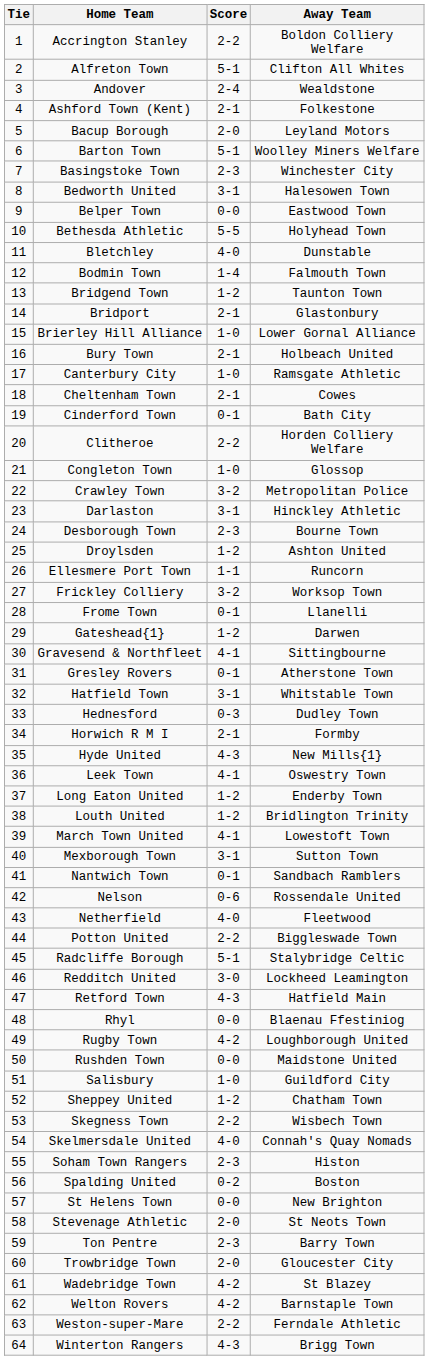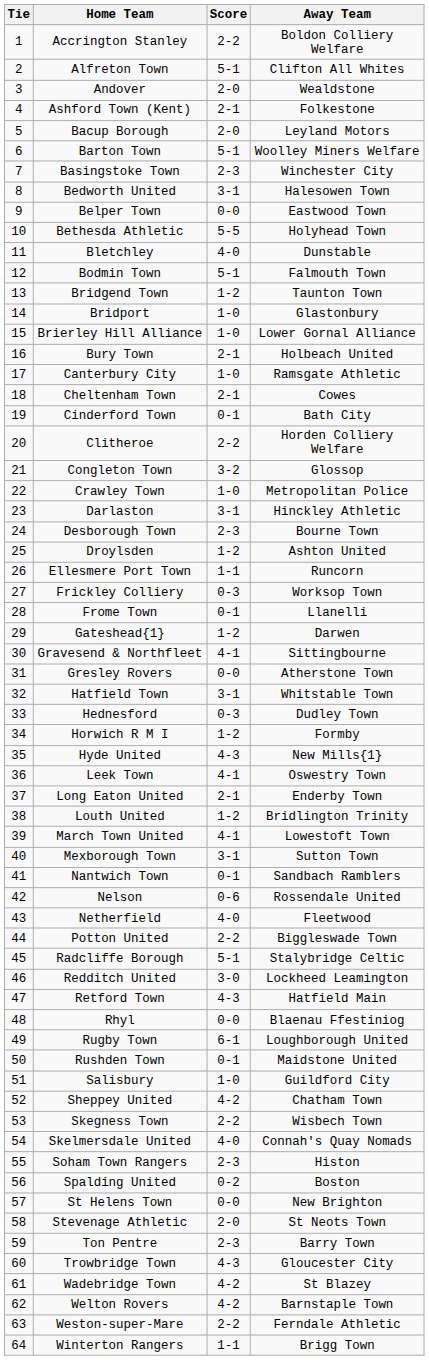Andover | Score: 2-4 -> 2-0
Bodmin Town | Score: 1-4 -> 5-1
Bridport | Score: 2-1 -> 1-0
Congleton Town | Score: 1-0 -> 3-2
Crawley Town | Score: 3-2 -> 1-0
Frickley Colliery | Score: 3-2 -> 0-3
Gresley Rovers | Score: 0-1 -> 0-0
Horwich R M I | Score: 2-1 -> 1-2
Long Eaton United | Score: 1-2 -> 2-1
Rugby Town | Score: 4-2 -> 6-1
Rushden Town | Score: 0-0 -> 0-1
Sheppey United | Score: 1-2 -> 4-2
Trowbridge Town | Score: 2-0 -> 4-3
Winterton Rangers | Score: 4-3 -> 1-1
